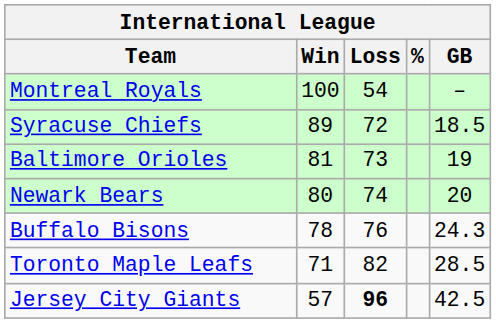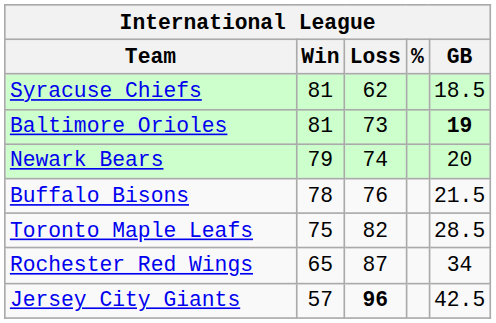- row: Montreal Royals | 100 | 54 | –
Syracuse Chiefs | Win: 89 -> 81
Syracuse Chiefs | Loss: 72 -> 62
Baltimore Orioles | GB: normal -> bold
Newark Bears | Win: 80 -> 79
Buffalo Bisons | GB: 24.3 -> 21.5
Toronto Maple Leafs | Win: 71 -> 75
+ row: Rochester Red Wings | 65 | 87 | 34
